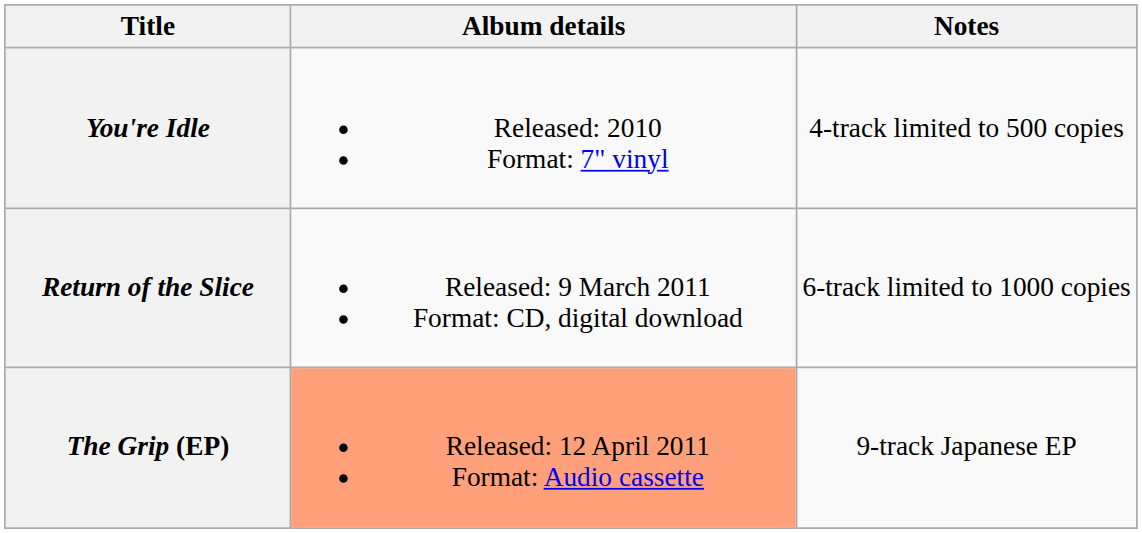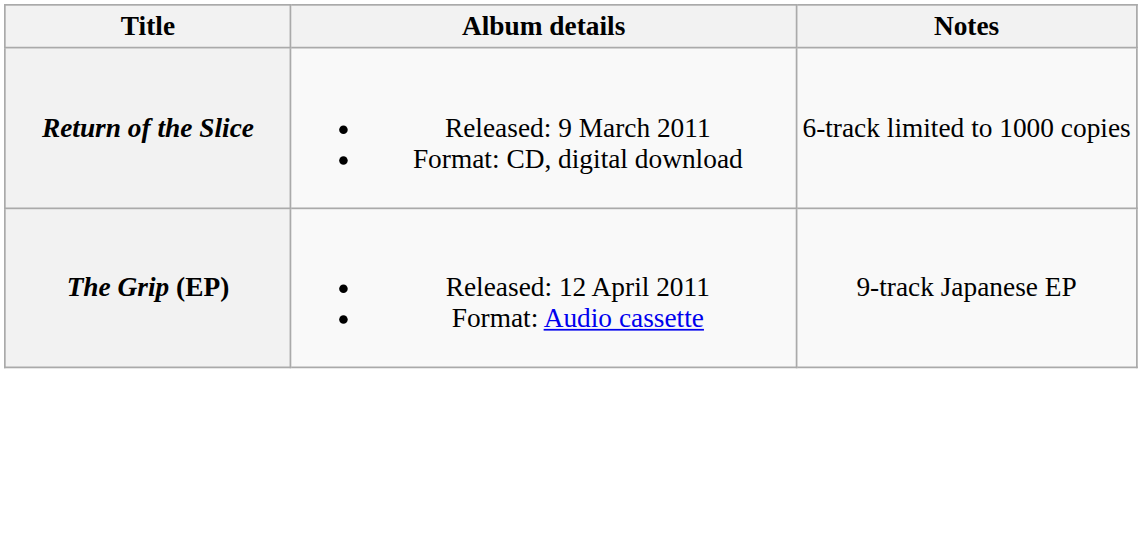- row: You're Idle | Released: 2010 Format: 7" vinyl | 4-track limited to 500 copies
The Grip (EP) | Album details: lightsalmon background -> no background
